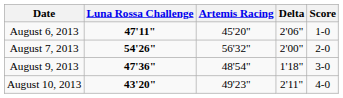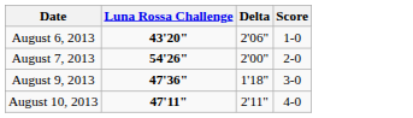- column: Artemis Racing | 45'20" | 56'32" | 48'54" | 49'23"
August 6, 2013 | Luna Rossa Challenge: 47'11" -> 43'20"
August 10, 2013 | Luna Rossa Challenge: 43'20" -> 47'11"
